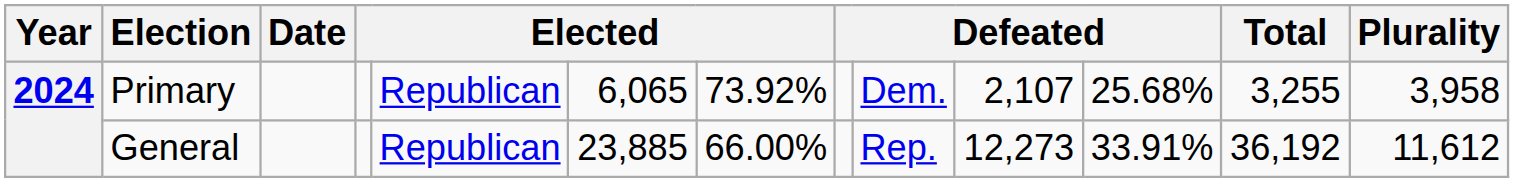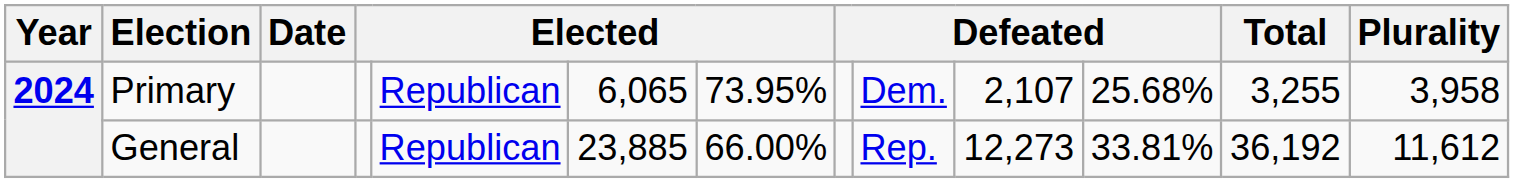Primary | column 7: 73.92% -> 73.95%
General | column 11: 33.91% -> 33.81%
